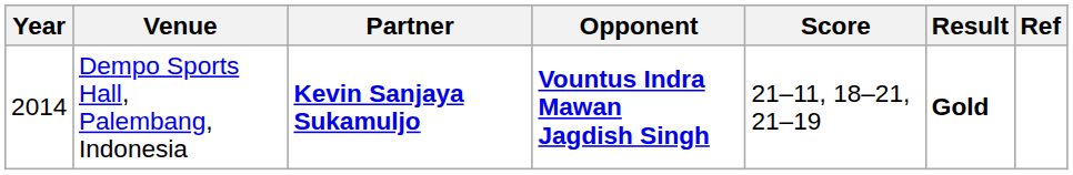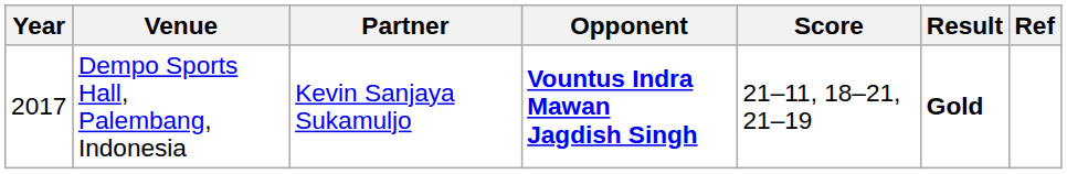Dempo Sports Hall, Palembang, Indonesia | Year: 2014 -> 2017
Dempo Sports Hall, Palembang, Indonesia | Partner: bold -> normal
